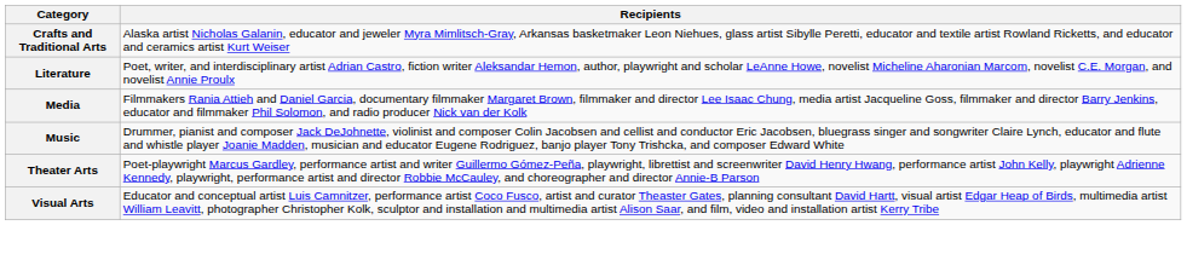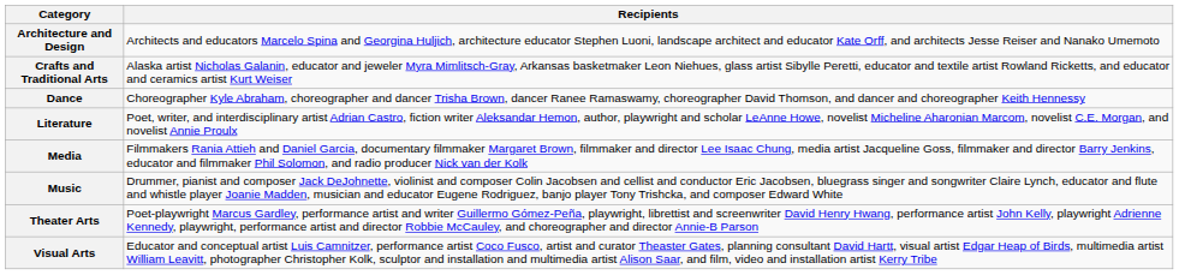+ row: Architecture and Design | Architects and educators Marcelo Spina and Georgina Huljich, architecture educator Stephen Luoni, landscape architect and educator Kate Orff, and architects Jesse Reiser and Nanako Umemoto
+ row: Dance | Choreographer Kyle Abraham, choreographer and dancer Trisha Brown, dancer Ranee Ramaswamy, choreographer David Thomson, and dancer and choreographer Keith Hennessy
